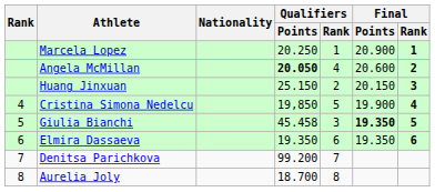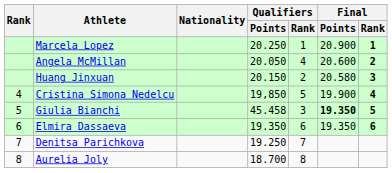Angela McMillan | Qualifiers / Points: bold -> normal
Huang Jinxuan | Qualifiers / Points: 25.150 -> 20.150
Huang Jinxuan | Final / Points: 20.150 -> 20.580
Denitsa Parichkova | Qualifiers / Points: 99.200 -> 19.250
